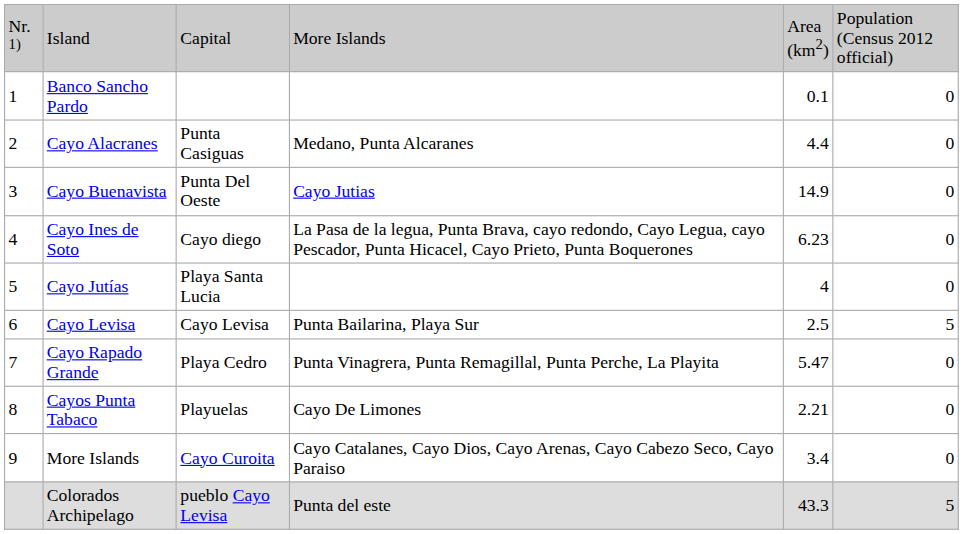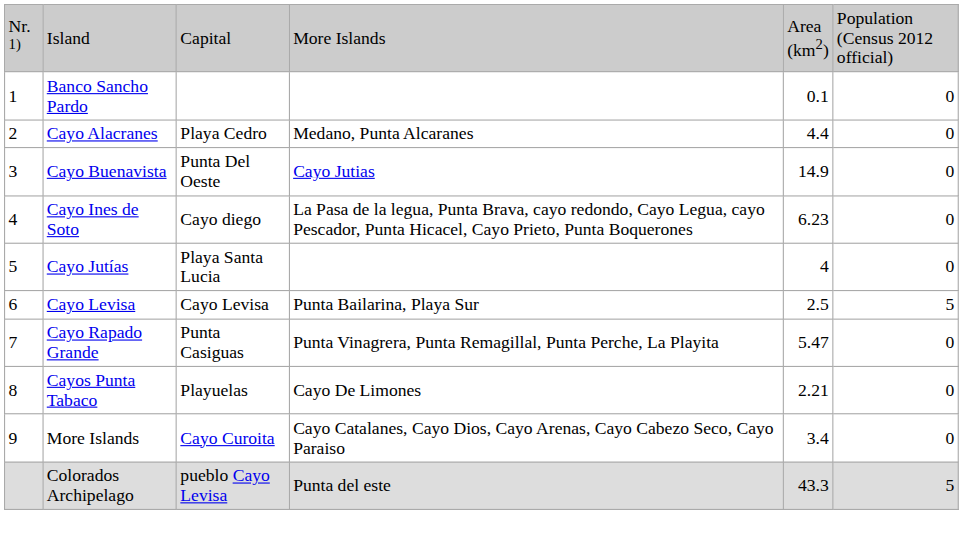Cayo Alacranes | column 3: Punta Casiguas -> Playa Cedro
Cayo Rapado Grande | column 3: Playa Cedro -> Punta Casiguas
